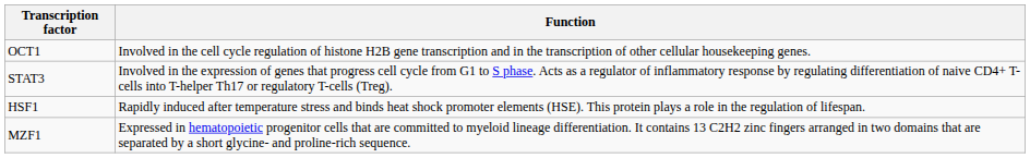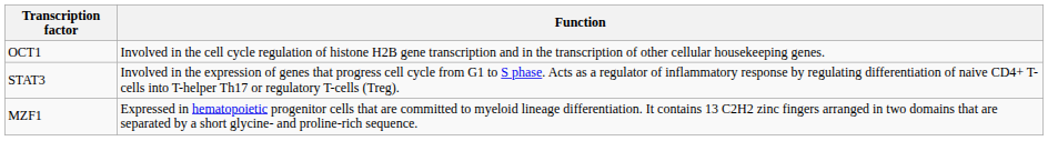- row: HSF1 | Rapidly induced after temperature stress and binds heat shock promoter elements (HSE). This protein plays a role in the regulation of lifespan.
